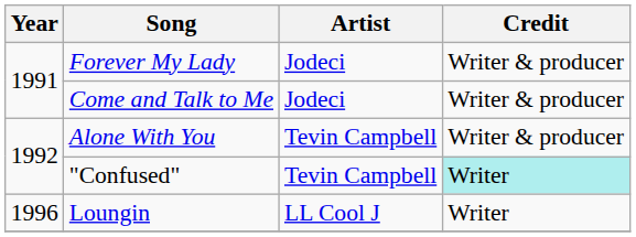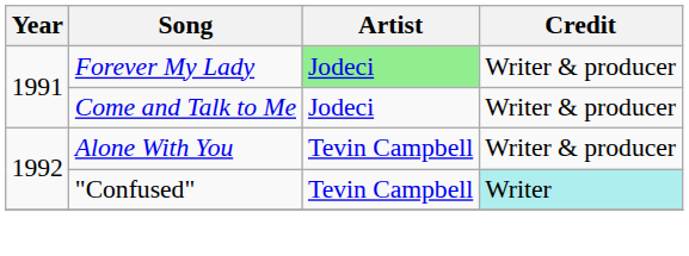Forever My Lady | Artist: no background -> lightgreen background
- row: 1996 | Loungin | LL Cool J | Writer
